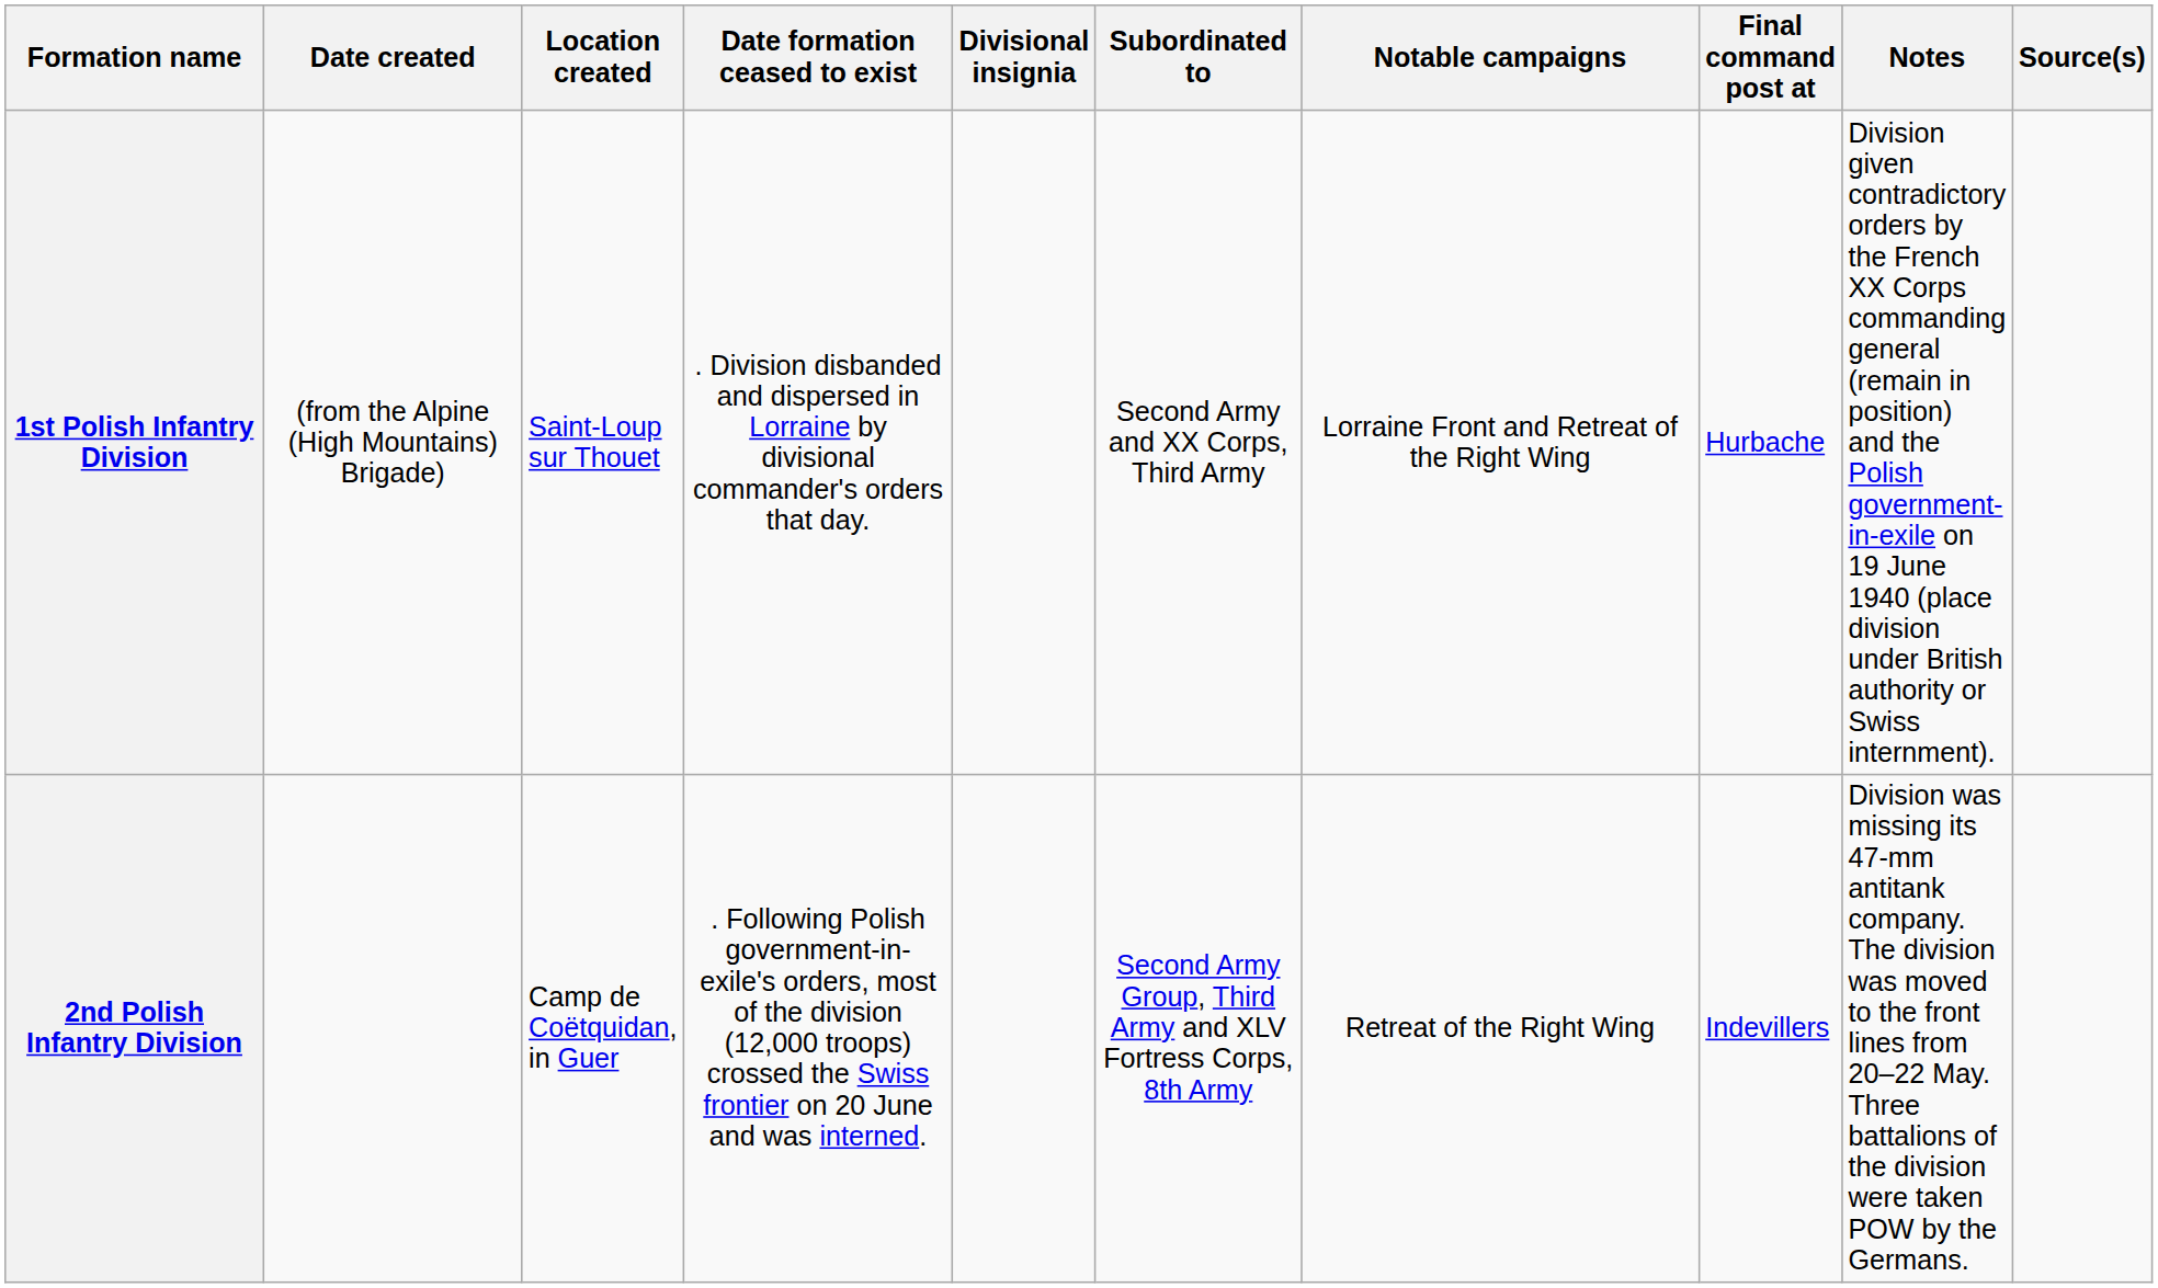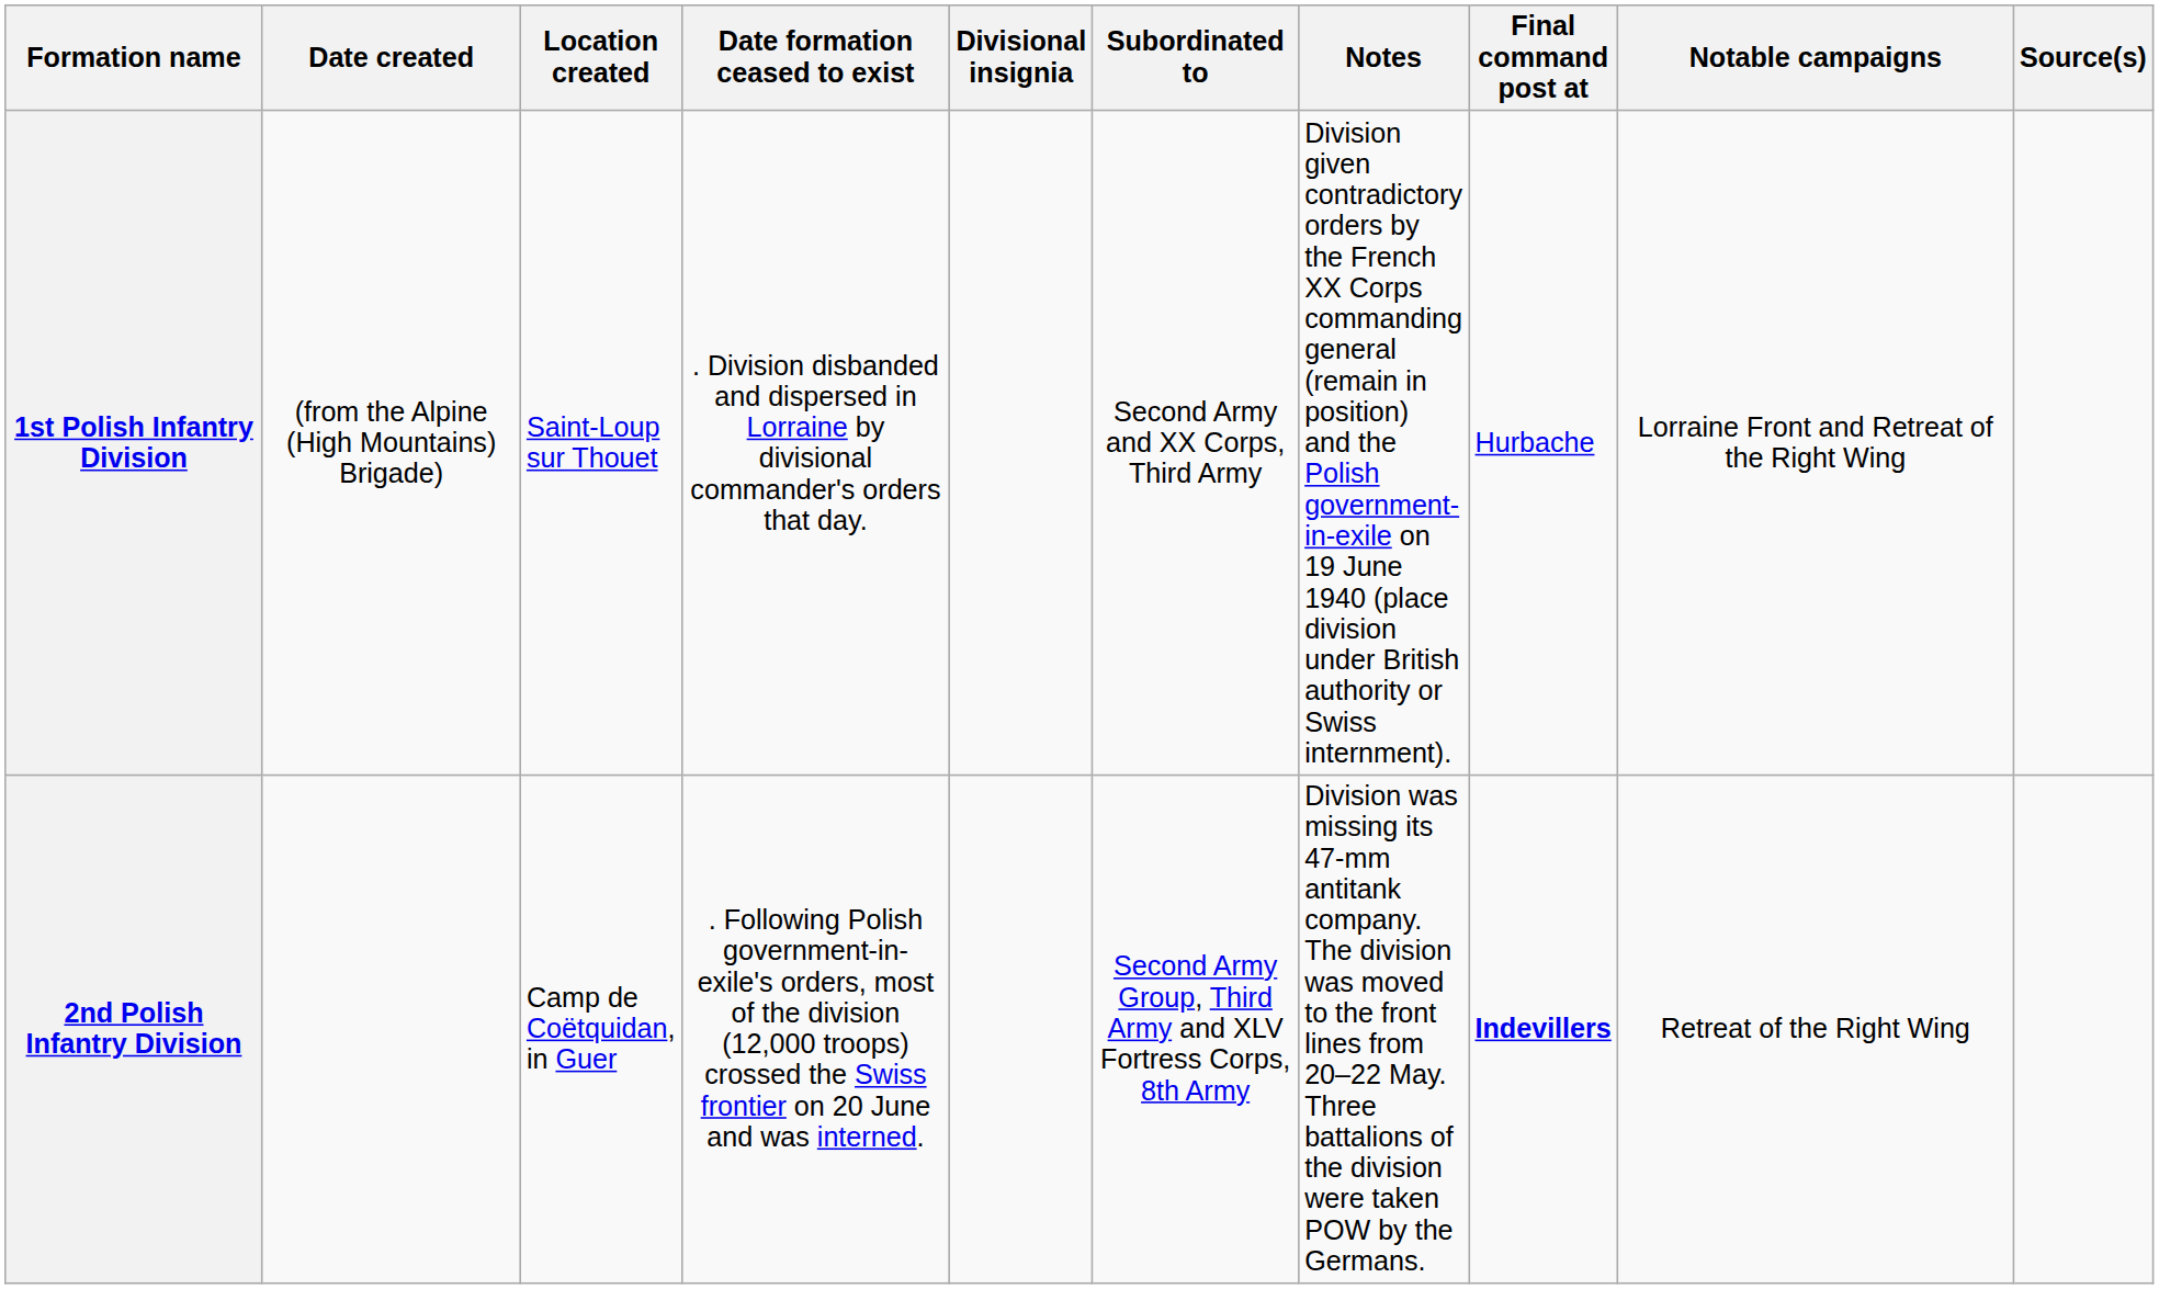columns swapped: Notable campaigns <-> Notes
2nd Polish Infantry Division | Final command post at: normal -> bold
